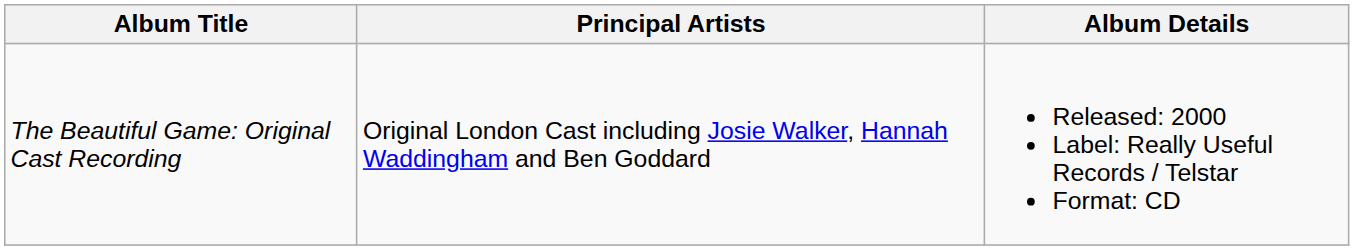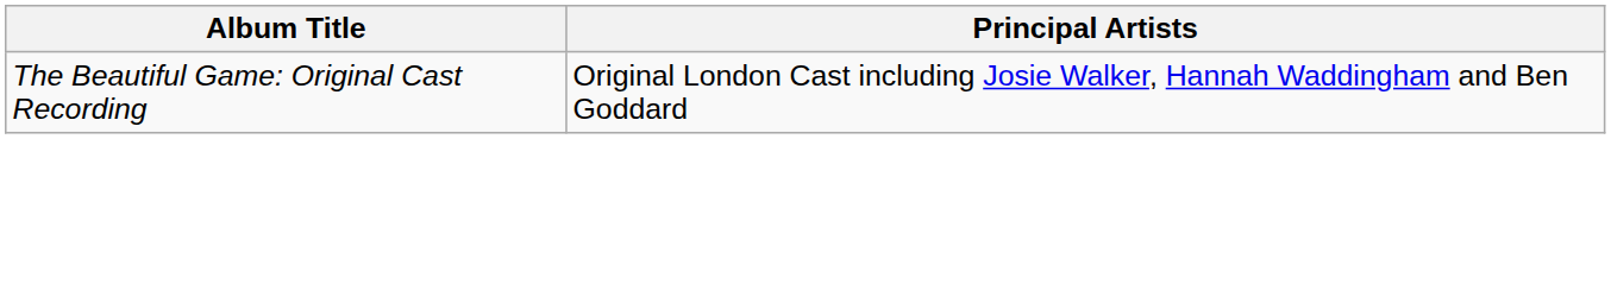- column: Album Details | Released: 2000 Label: Really Useful Records / Telstar Format: CD
